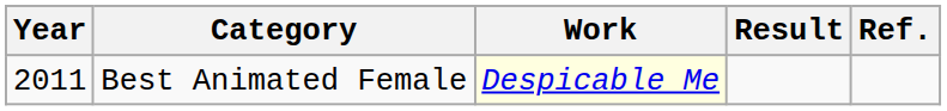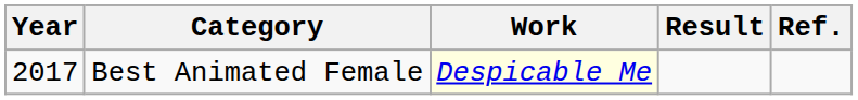Best Animated Female | Year: 2011 -> 2017
